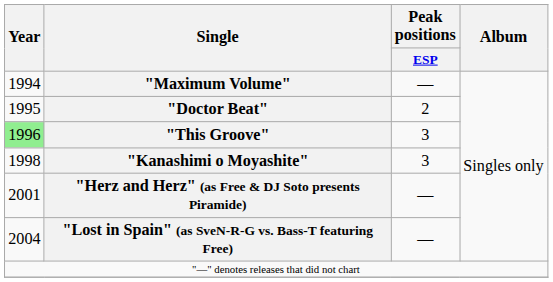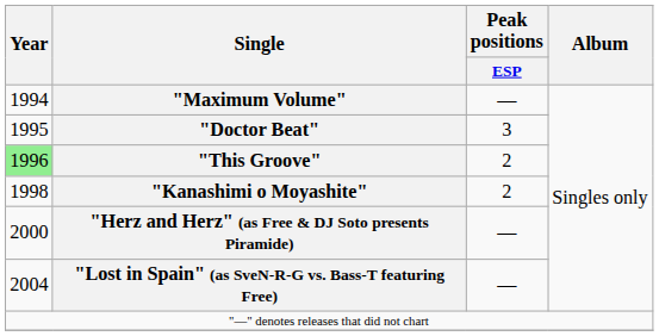"Doctor Beat" | Peak positions / ESP: 2 -> 3
"This Groove" | Peak positions / ESP: 3 -> 2
"Kanashimi o Moyashite" | Peak positions / ESP: 3 -> 2
"Herz and Herz" (as Free & DJ Soto presents Piramide) | Year: 2001 -> 2000
